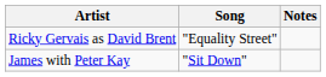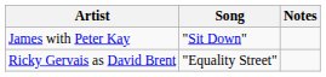rows swapped: Ricky Gervais as David Brent <-> James with Peter Kay
